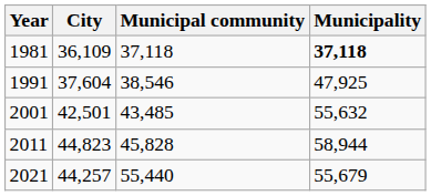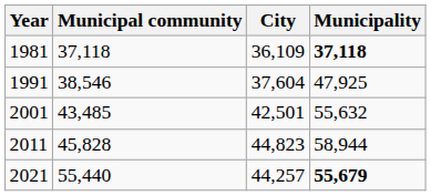columns swapped: City <-> Municipal community
2021 | Municipality: normal -> bold
